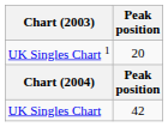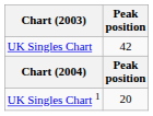rows swapped: UK Singles Chart <-> UK Singles Chart 1
